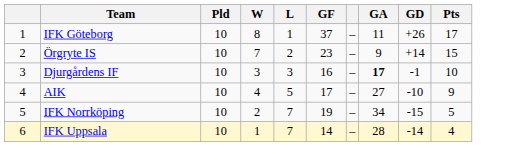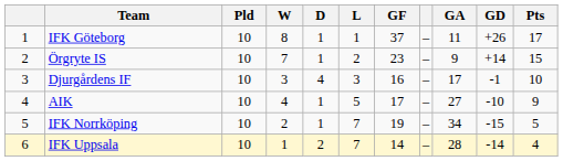+ column: D | 1 | 1 | 4 | 1 | 1 | 2
Djurgårdens IF | GA: bold -> normal
